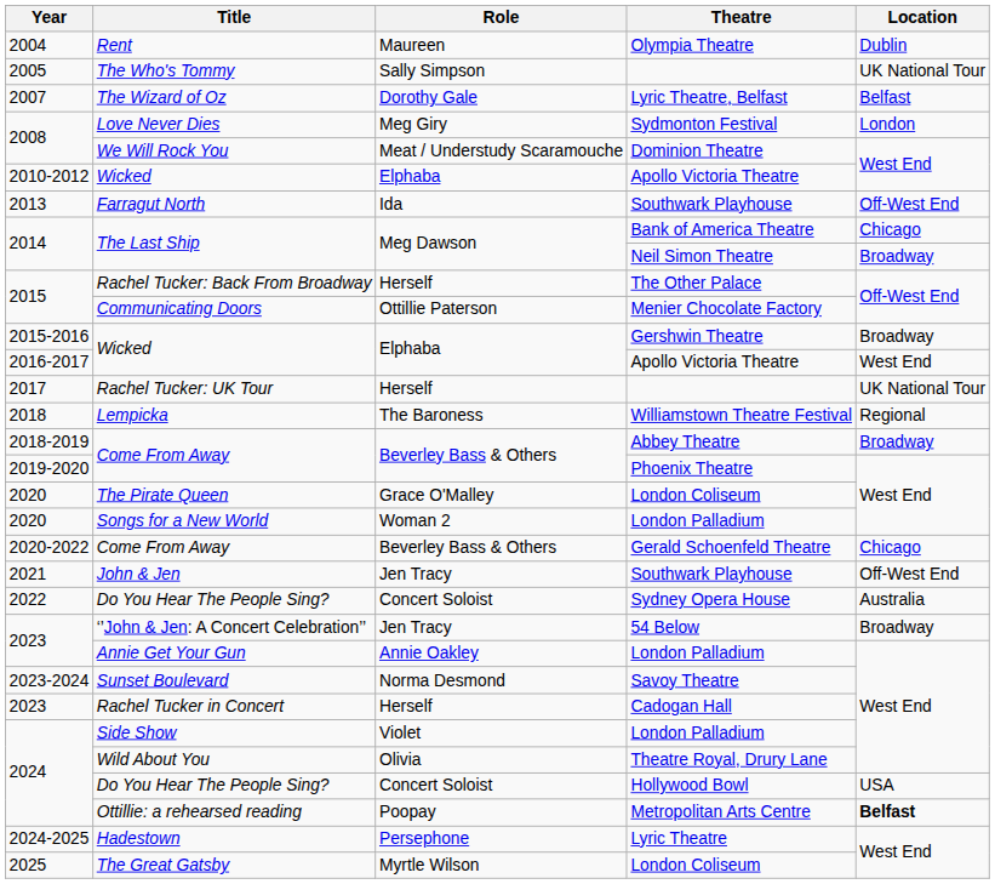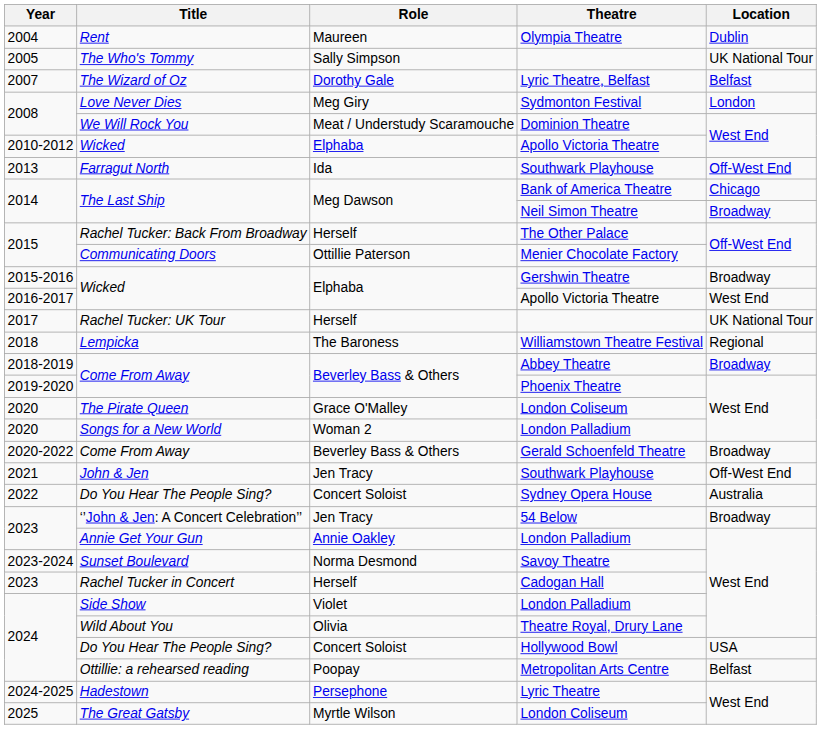Come From Away / Gerald Schoenfeld Theatre | Location: Chicago -> Broadway
Ottillie: a rehearsed reading | Location: bold -> normal
